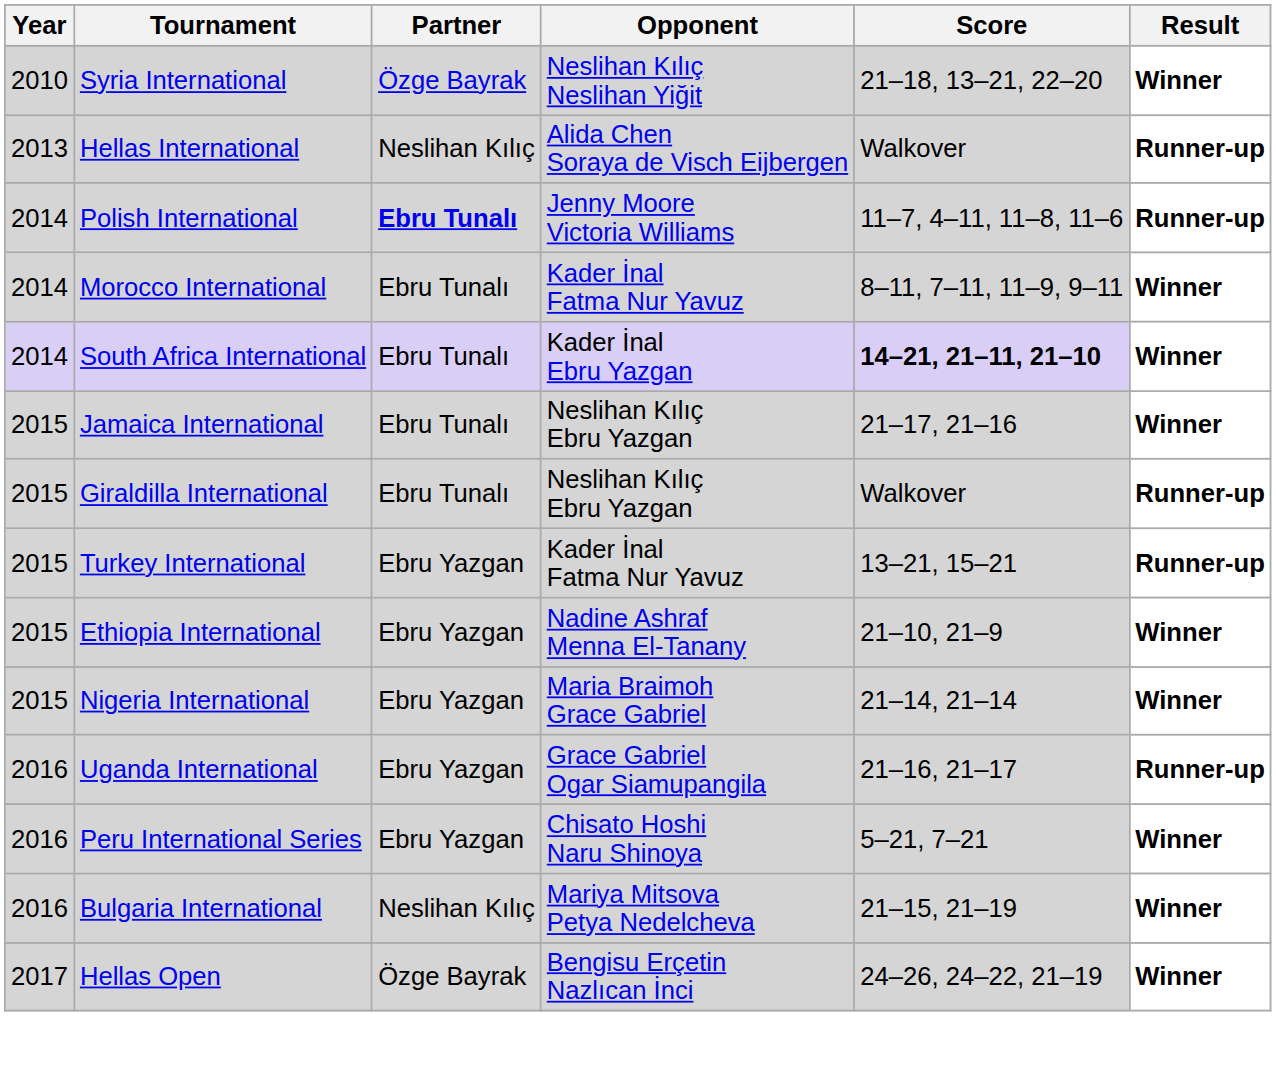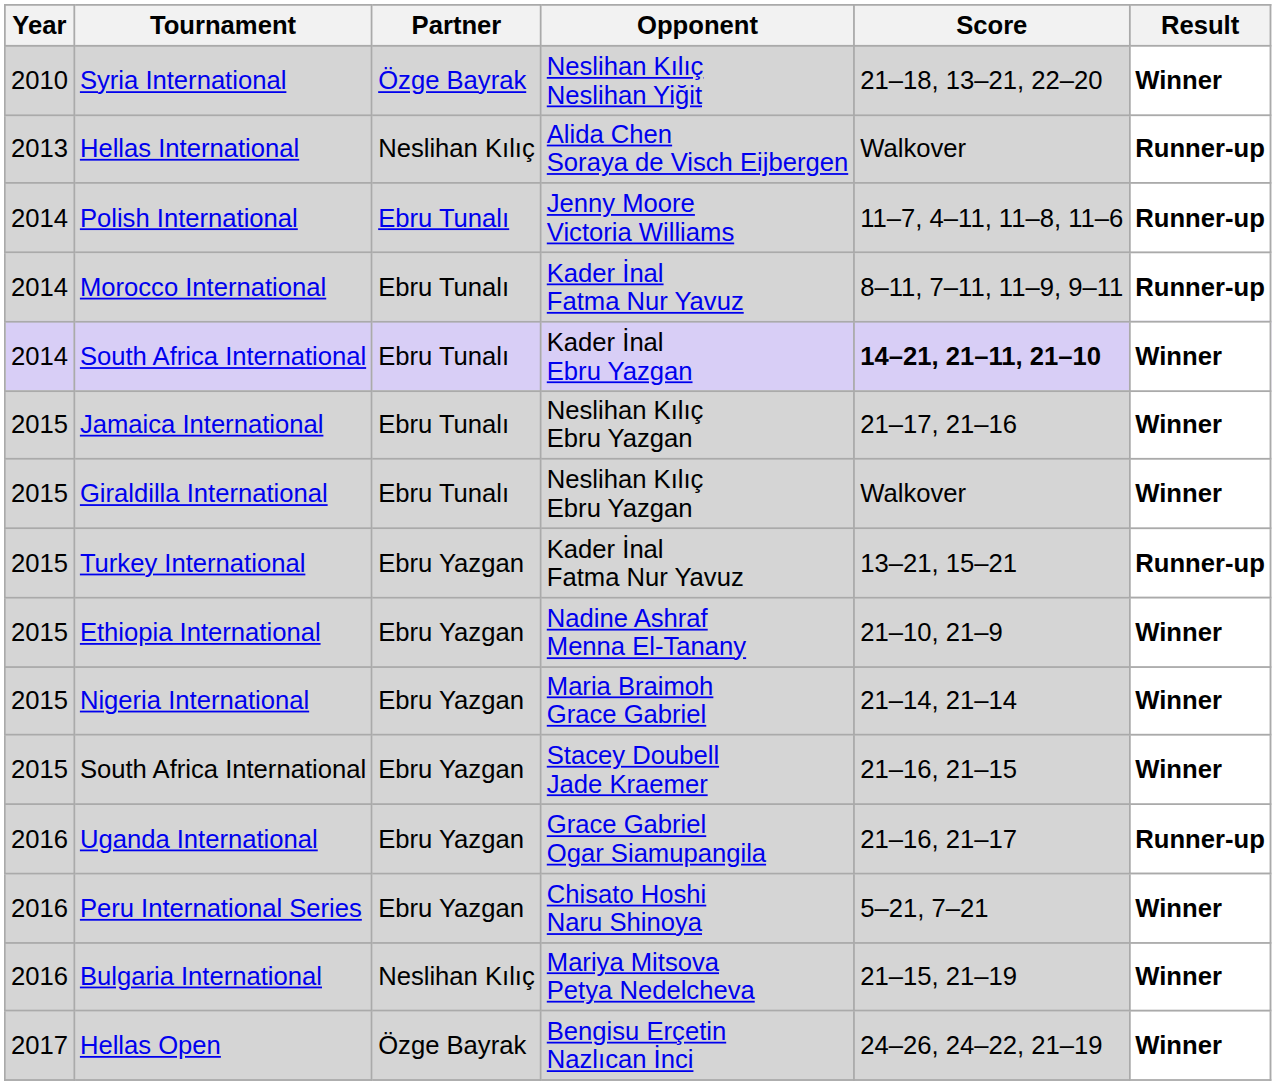Polish International | Partner: bold -> normal
Morocco International | Result: Winner -> Runner-up
Giraldilla International | Result: Runner-up -> Winner
+ row: 2015 | South Africa International | Ebru Yazgan | Stacey Doubell Jade Kraemer | 21–16, 21–15 | Winner
